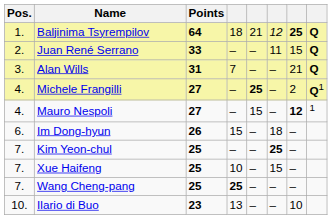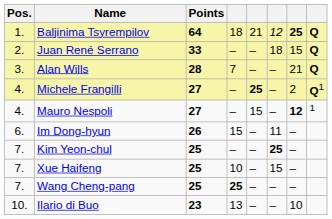Juan René Serrano | column 6: 11 -> 18
Alan Wills | Points: 31 -> 28
Im Dong-hyun | column 6: 18 -> 11
